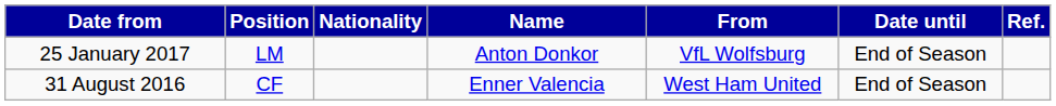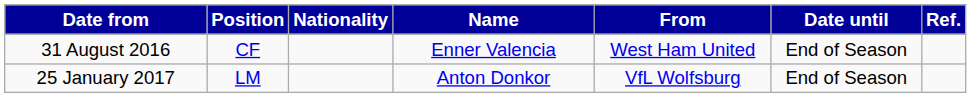rows swapped: 31 August 2016 <-> 25 January 2017
